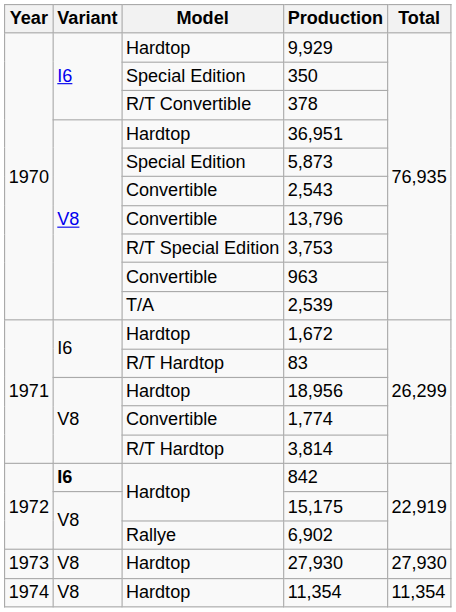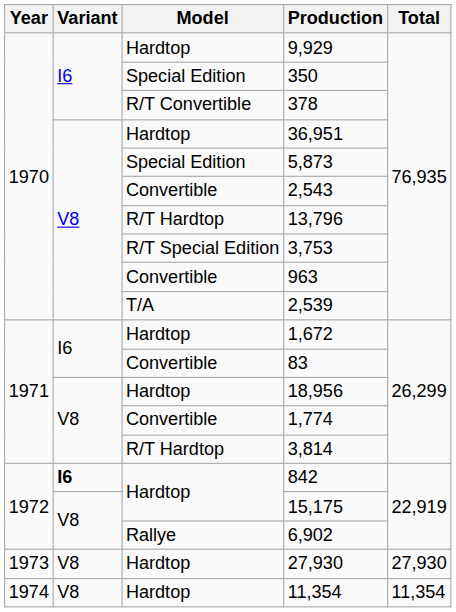13,796 | Model: Convertible -> R/T Hardtop
83 | Model: R/T Hardtop -> Convertible
